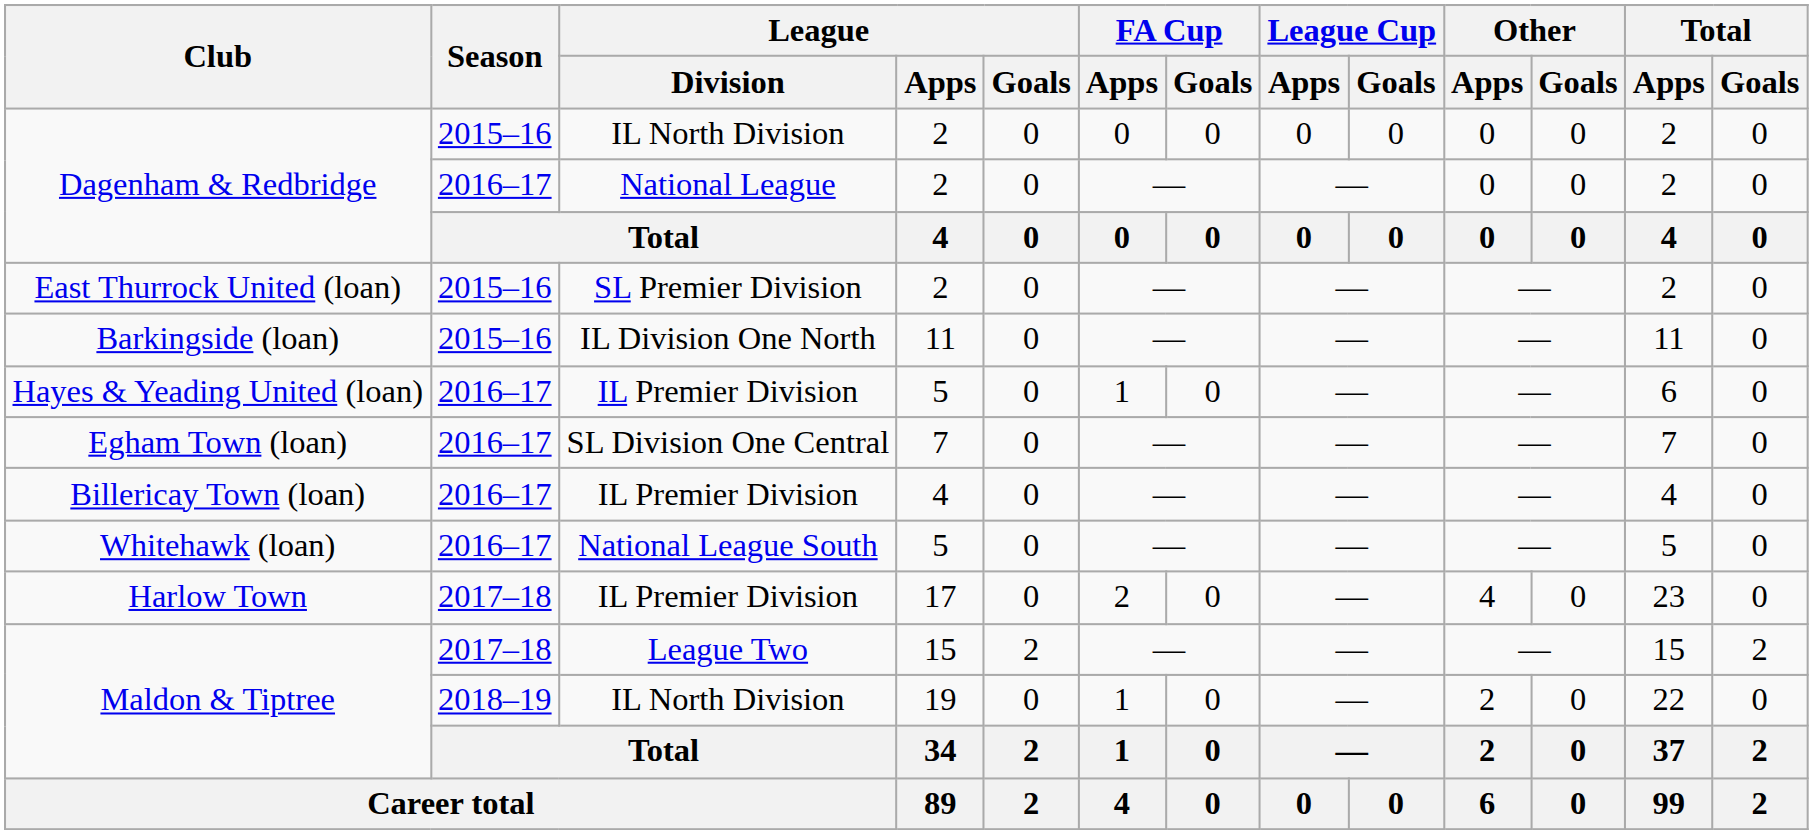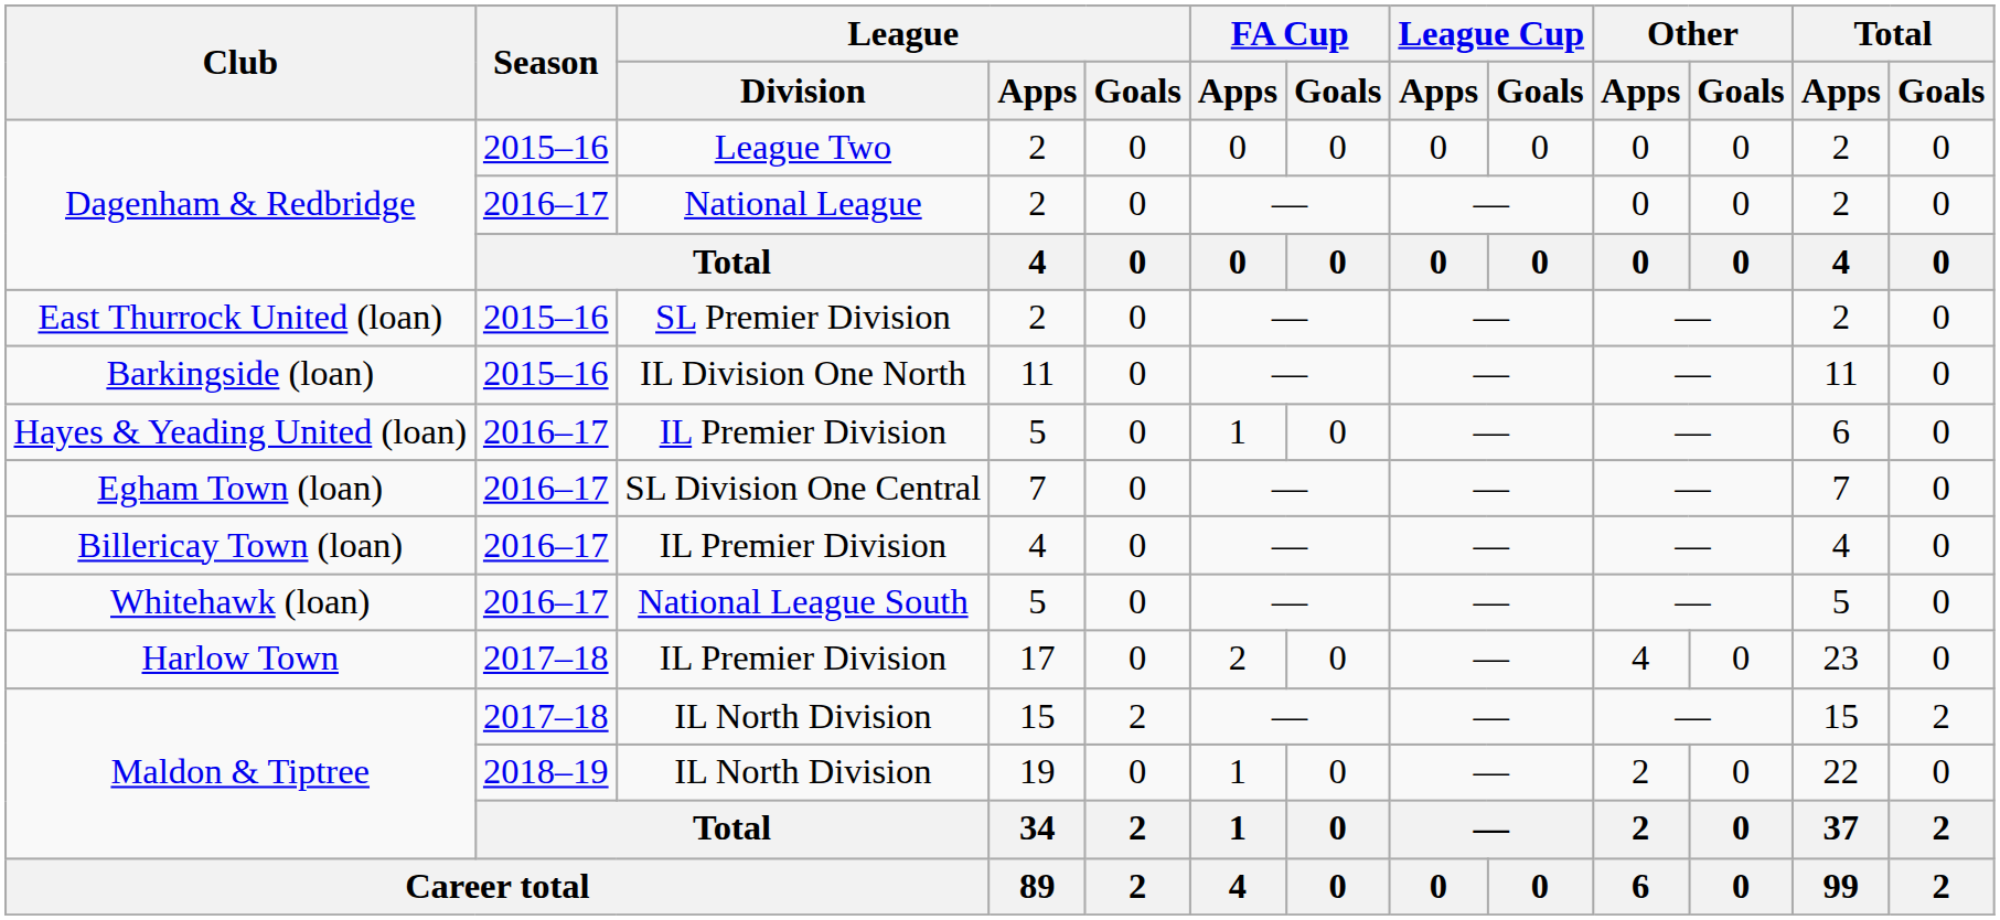Dagenham & Redbridge / 2015–16 | League / Division: IL North Division -> League Two
Maldon & Tiptree / 2017–18 | League / Division: League Two -> IL North Division
